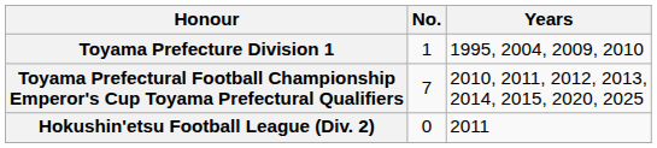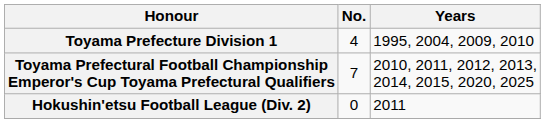Toyama Prefecture Division 1 | No.: 1 -> 4
